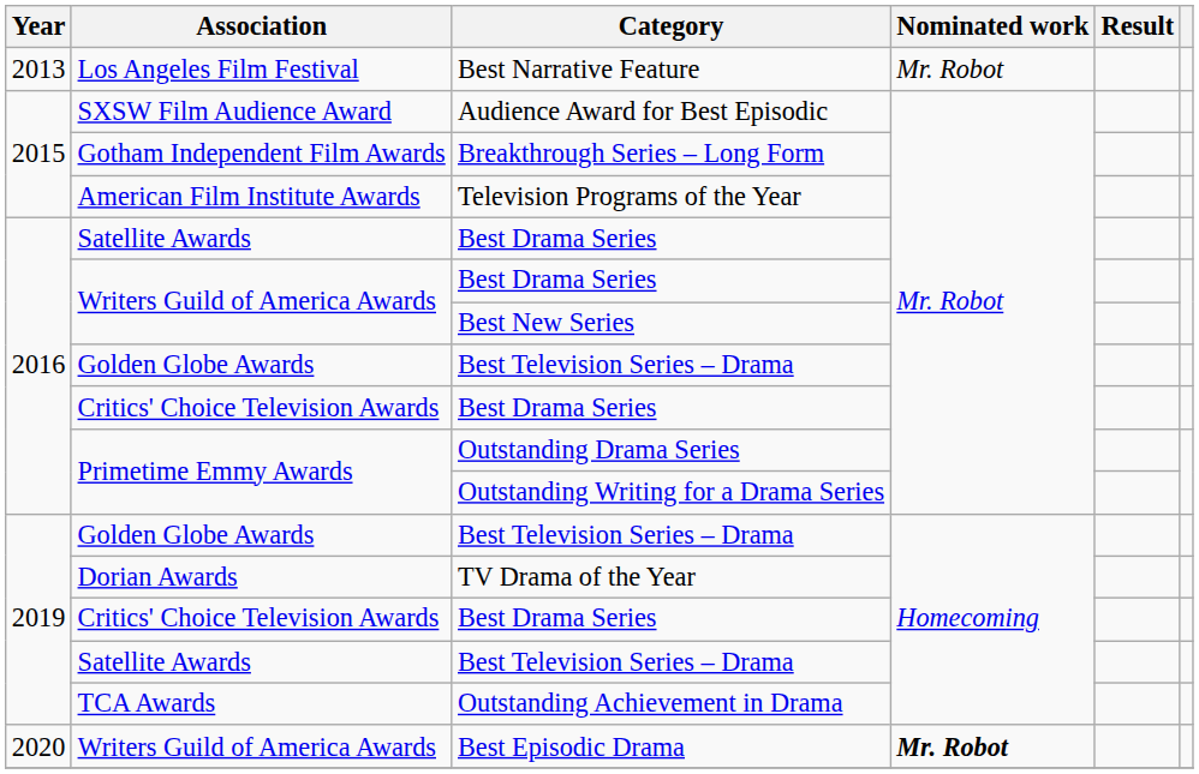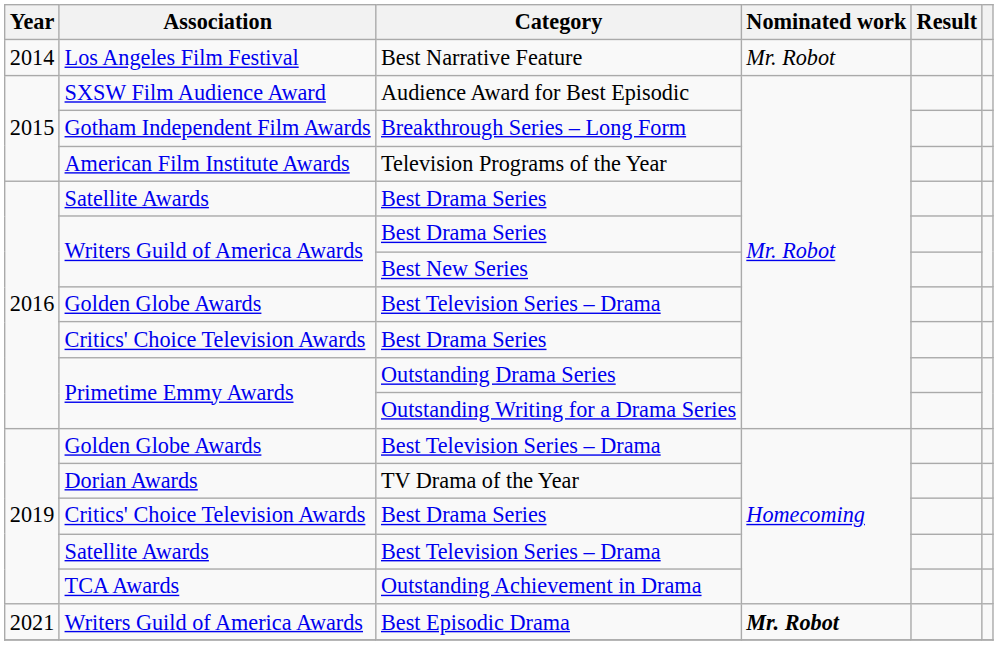Best Narrative Feature | Year: 2013 -> 2014
Best Episodic Drama | Year: 2020 -> 2021
